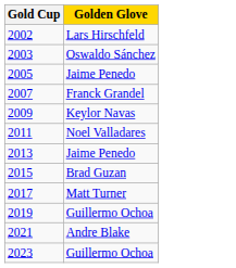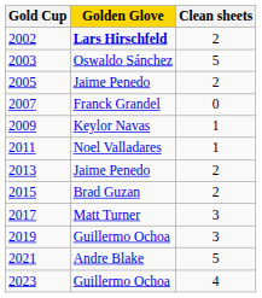+ column: Clean sheets | 2 | 5 | 2 | 0 | 1 | 1 | 2 | 2 | 3 | 3 | 5 | 4
2002 | Golden Glove: normal -> bold
